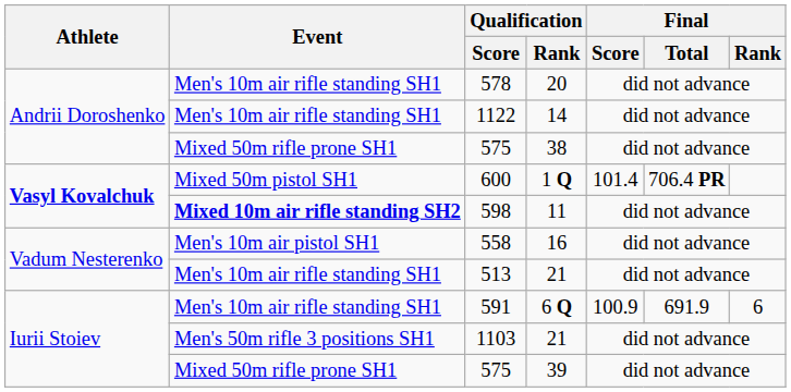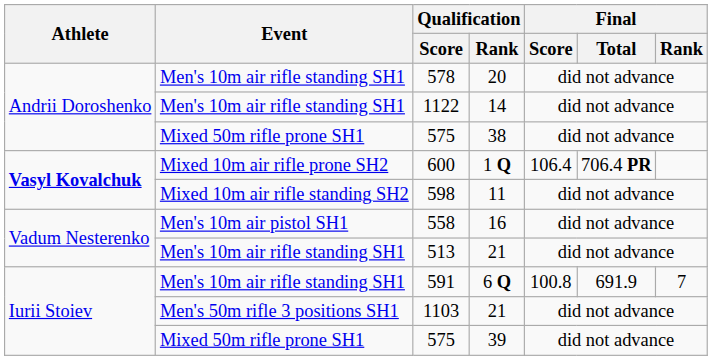600 | Event: Mixed 50m pistol SH1 -> Mixed 10m air rifle prone SH2
600 | Final / Score: 101.4 -> 106.4
598 | Event: bold -> normal
591 | Final / Score: 100.9 -> 100.8
591 | Final / Rank: 6 -> 7
